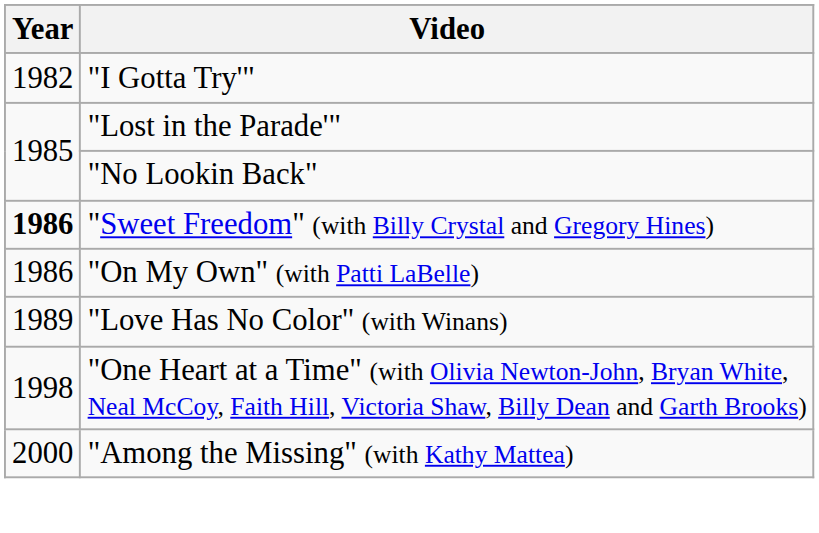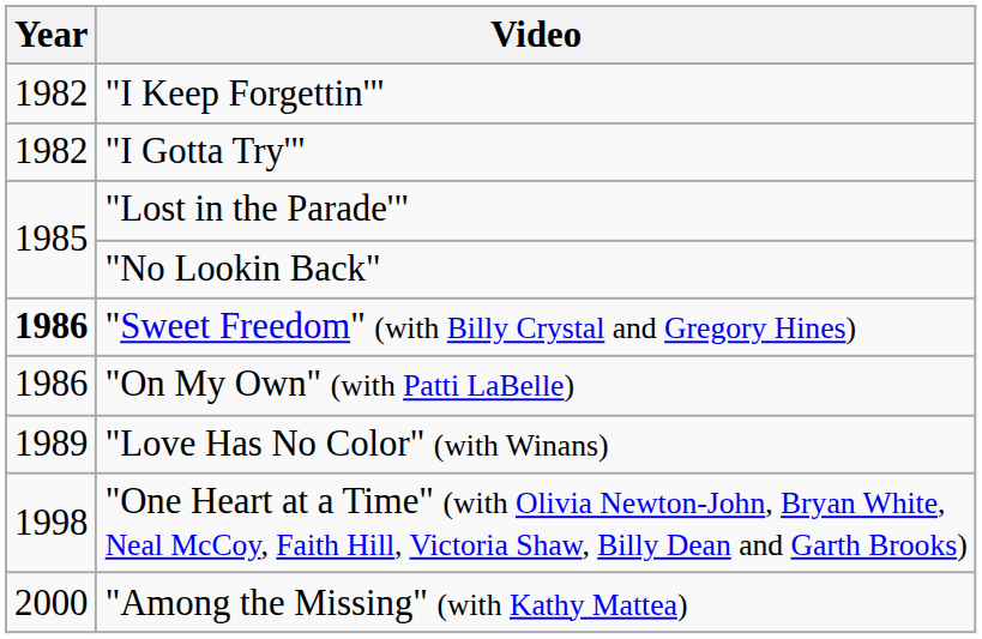+ row: 1982 | "I Keep Forgettin'"
